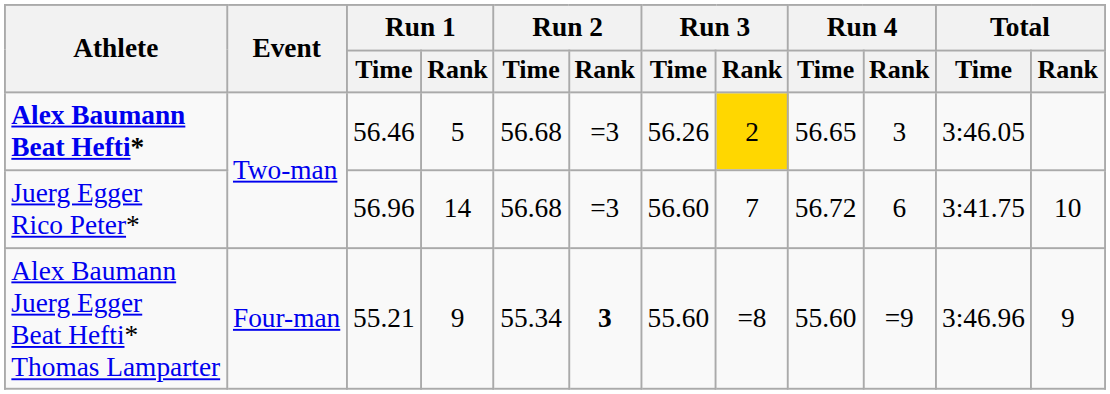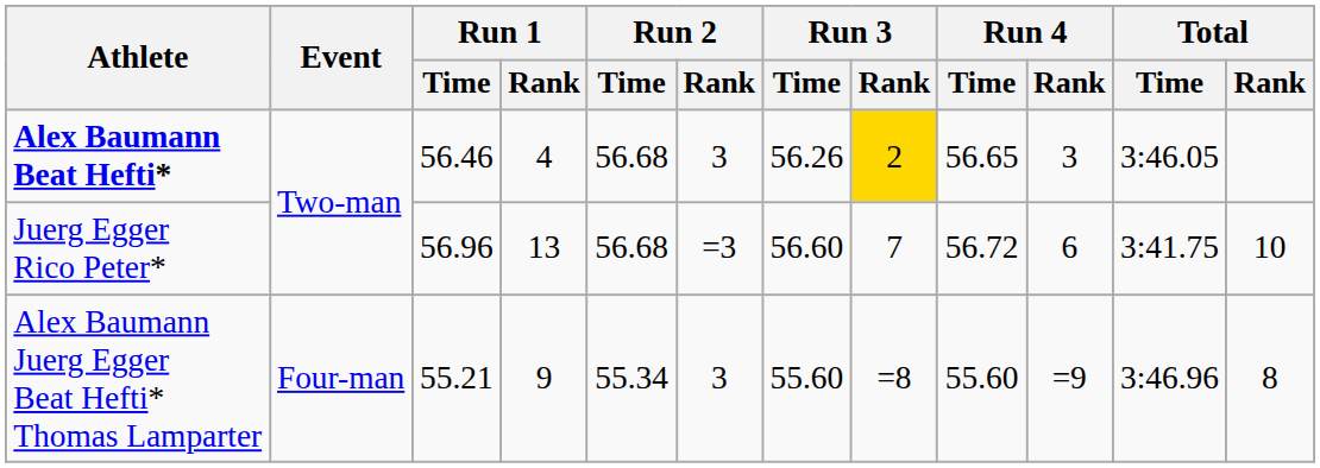Alex Baumann Beat Hefti* | Run 1 / Rank: 5 -> 4
Alex Baumann Beat Hefti* | Run 2 / Rank: =3 -> 3
Juerg Egger Rico Peter* | Run 1 / Rank: 14 -> 13
Alex Baumann Juerg Egger Beat Hefti* Thomas Lamparter | Run 2 / Rank: bold -> normal
Alex Baumann Juerg Egger Beat Hefti* Thomas Lamparter | Total / Rank: 9 -> 8
